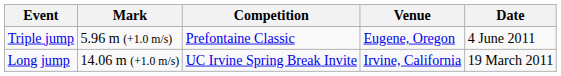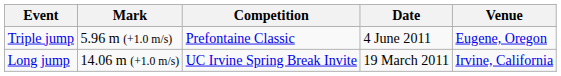columns swapped: Venue <-> Date
